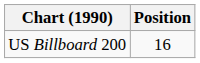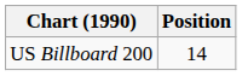US Billboard 200 | Position: 16 -> 14
